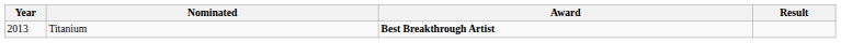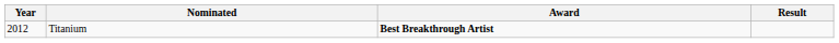Titanium | Year: 2013 -> 2012
